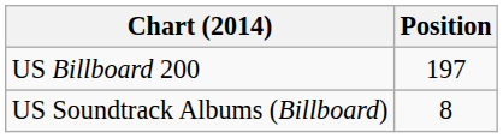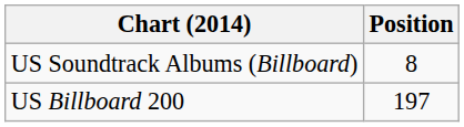rows swapped: US Billboard 200 <-> US Soundtrack Albums (Billboard)
